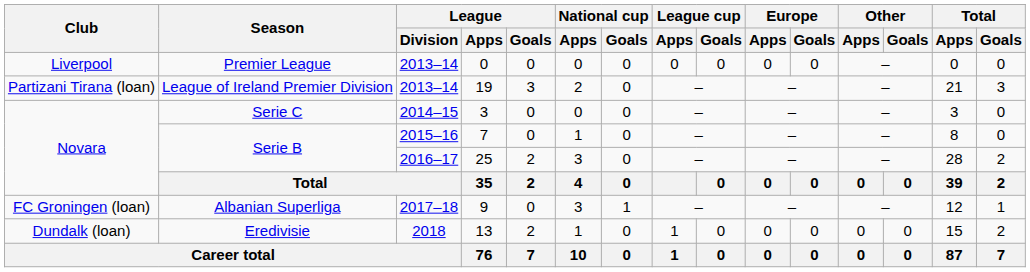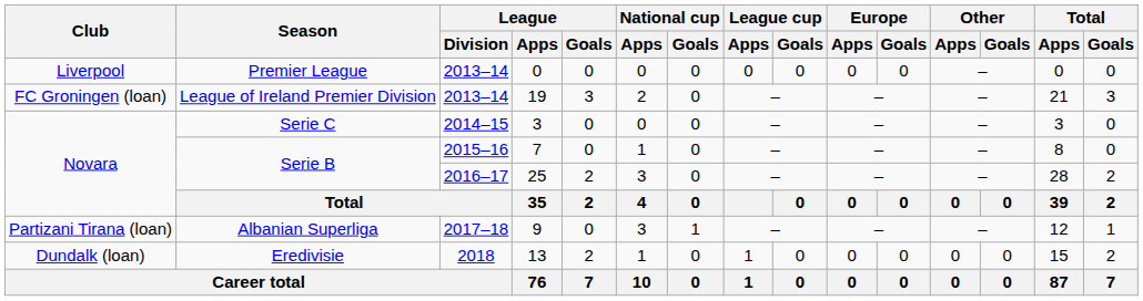19 | Club: Partizani Tirana (loan) -> FC Groningen (loan)
9 | Club: FC Groningen (loan) -> Partizani Tirana (loan)
